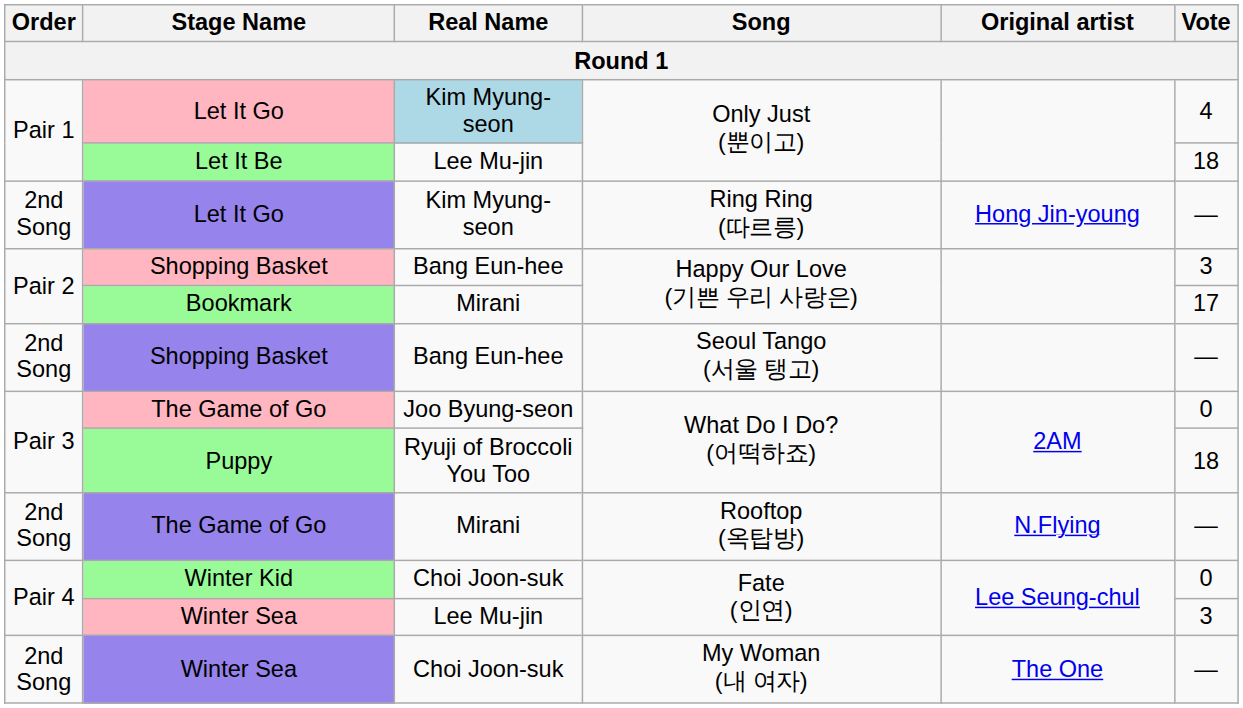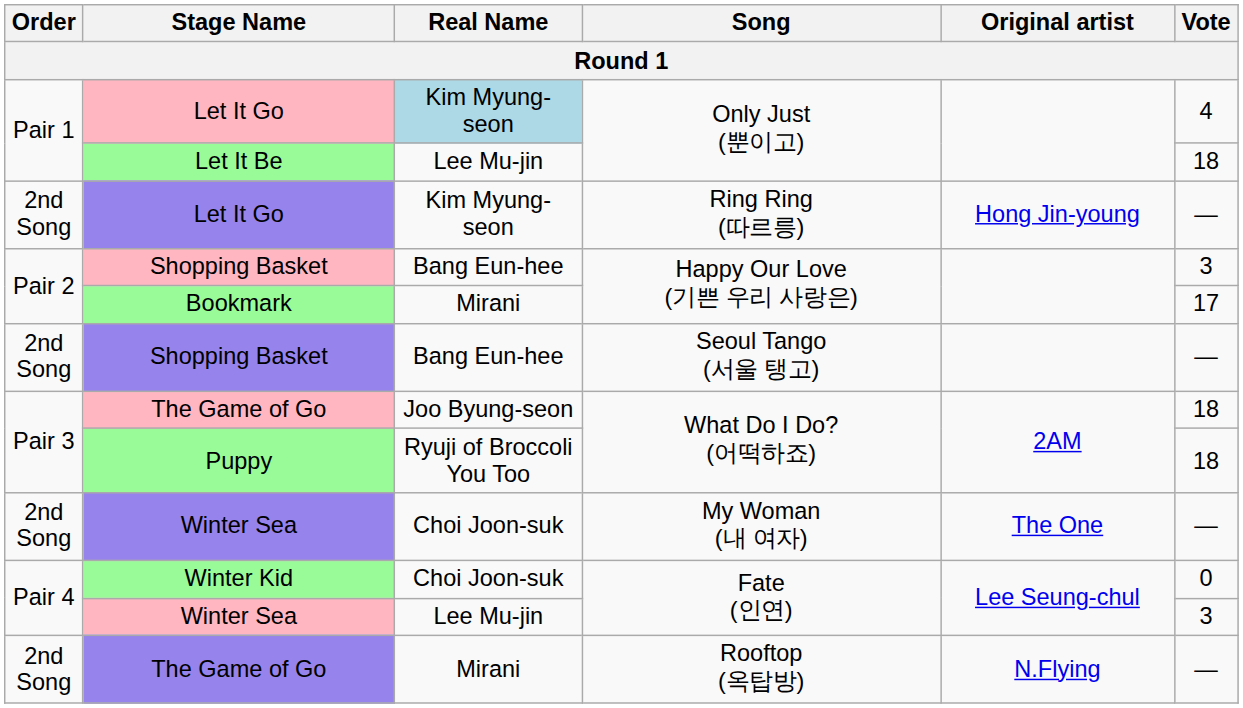The Game of Go / What Do I Do? (어떡하죠) | Vote: 0 -> 18
rows swapped: The Game of Go / Rooftop (옥탑방) <-> Winter Sea / My Woman (내 여자)
